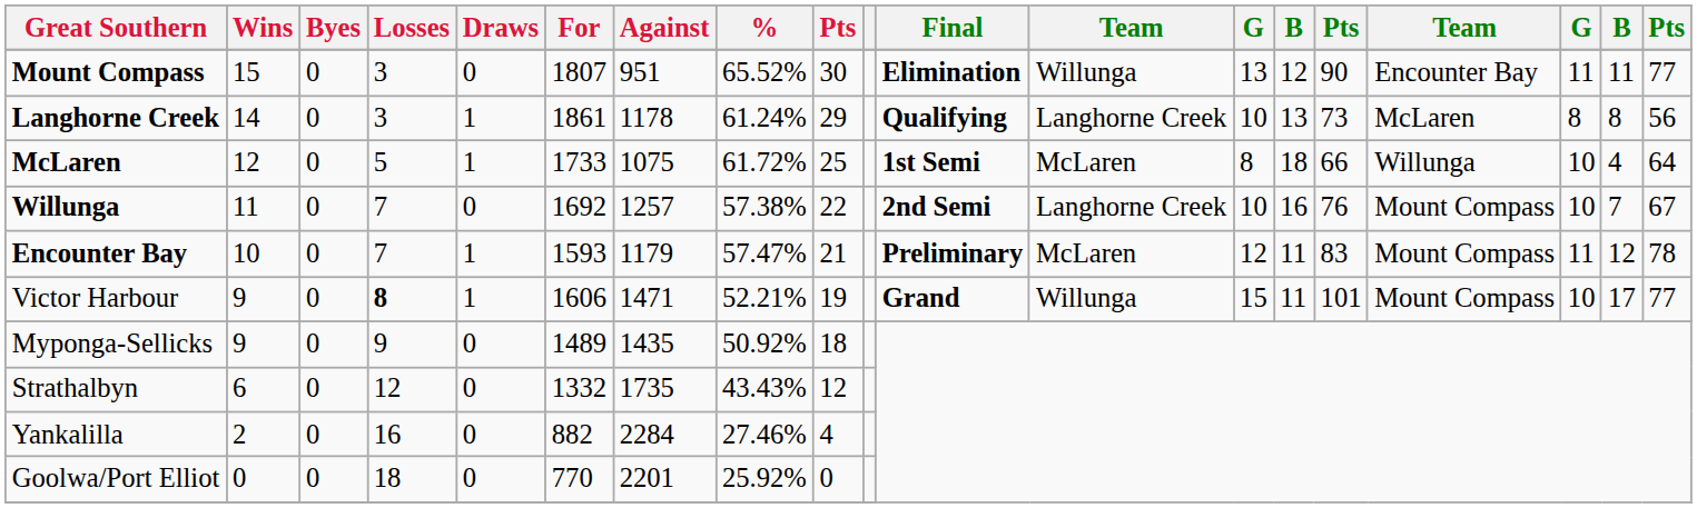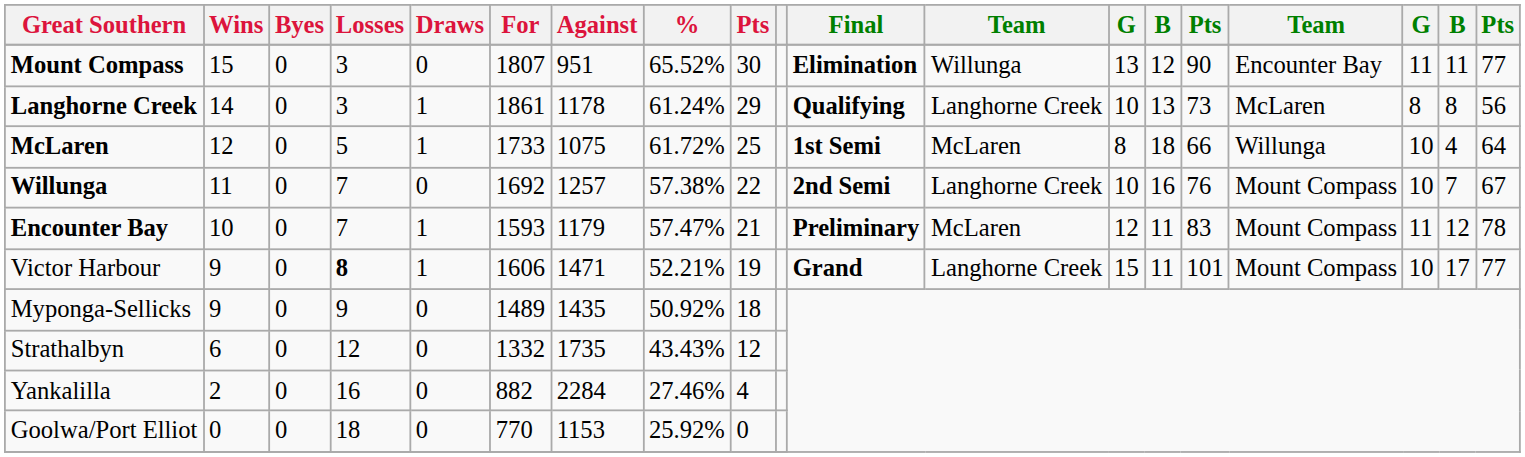Victor Harbour | column 12: Willunga -> Langhorne Creek
Goolwa/Port Elliot | Against: 2201 -> 1153
